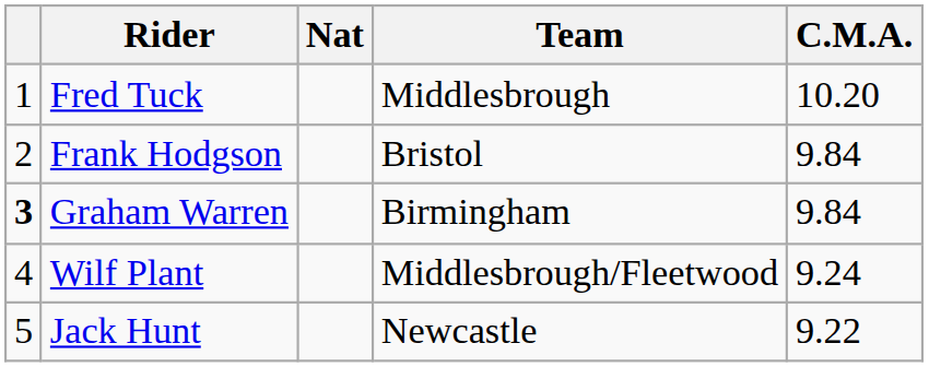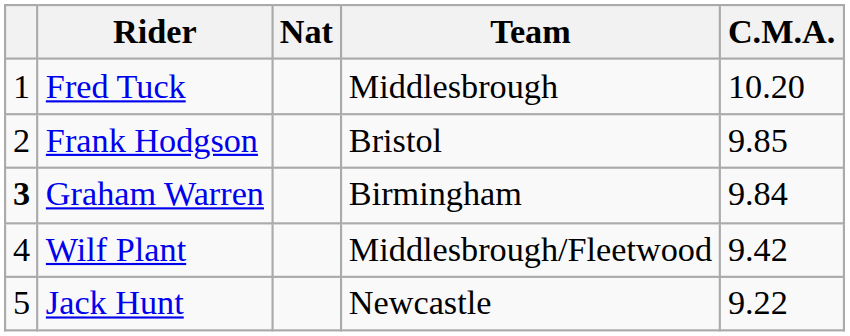Frank Hodgson | C.M.A.: 9.84 -> 9.85
Wilf Plant | C.M.A.: 9.24 -> 9.42
